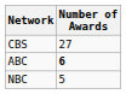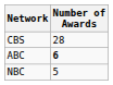CBS | Number of Awards: 27 -> 28
